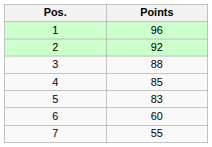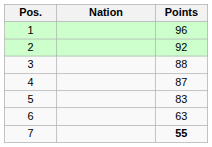+ column: Nation
4 | Points: 85 -> 87
6 | Points: 60 -> 63
7 | Points: normal -> bold
